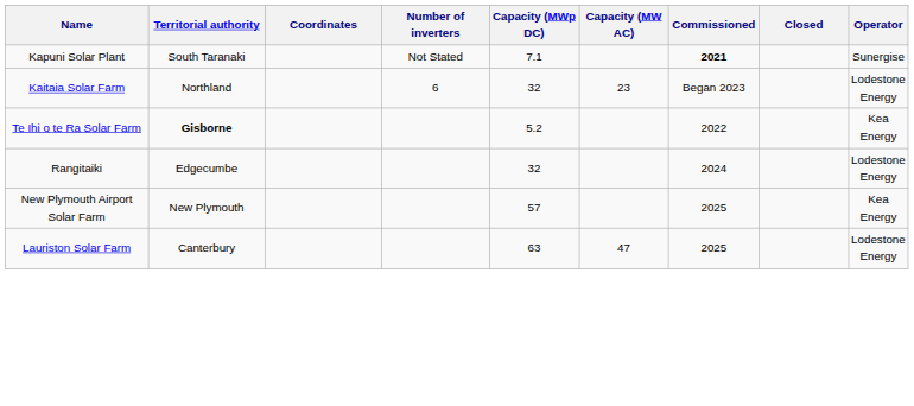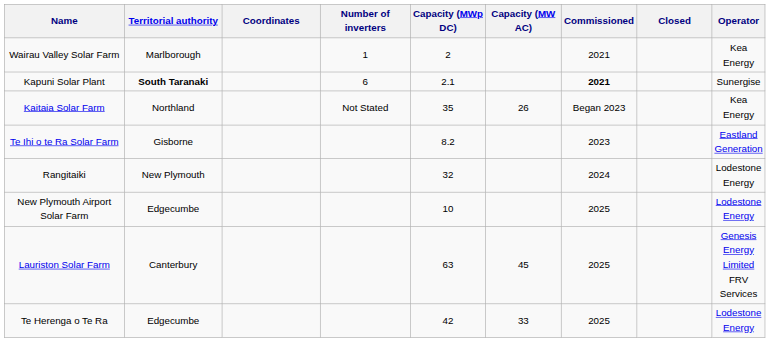+ row: Wairau Valley Solar Farm | Marlborough | 1 | 2 | 2021 | Kea Energy
Kapuni Solar Plant | Territorial authority: normal -> bold
Kapuni Solar Plant | Number of inverters: Not Stated -> 6
Kapuni Solar Plant | Capacity (MWp DC): 7.1 -> 2.1
Kaitaia Solar Farm | Number of inverters: 6 -> Not Stated
Kaitaia Solar Farm | Capacity (MWp DC): 32 -> 35
Kaitaia Solar Farm | Capacity (MW AC): 23 -> 26
Kaitaia Solar Farm | Operator: Lodestone Energy -> Kea Energy
Te Ihi o te Ra Solar Farm | Territorial authority: bold -> normal
Te Ihi o te Ra Solar Farm | Capacity (MWp DC): 5.2 -> 8.2
Te Ihi o te Ra Solar Farm | Commissioned: 2022 -> 2023
Te Ihi o te Ra Solar Farm | Operator: Kea Energy -> Eastland Generation
Rangitaiki | Territorial authority: Edgecumbe -> New Plymouth
New Plymouth Airport Solar Farm | Territorial authority: New Plymouth -> Edgecumbe
New Plymouth Airport Solar Farm | Capacity (MWp DC): 57 -> 10
New Plymouth Airport Solar Farm | Operator: Kea Energy -> Lodestone Energy
Lauriston Solar Farm | Capacity (MW AC): 47 -> 45
Lauriston Solar Farm | Operator: Lodestone Energy -> Genesis Energy Limited FRV Services
+ row: Te Herenga o Te Ra | Edgecumbe | 42 | 33 | 2025 | Lodestone Energy
